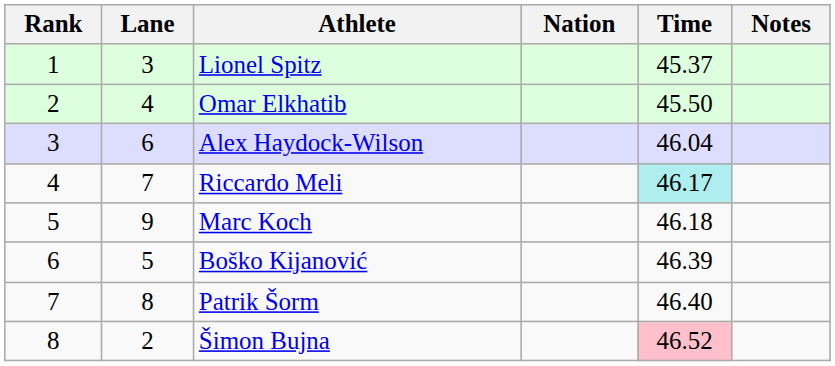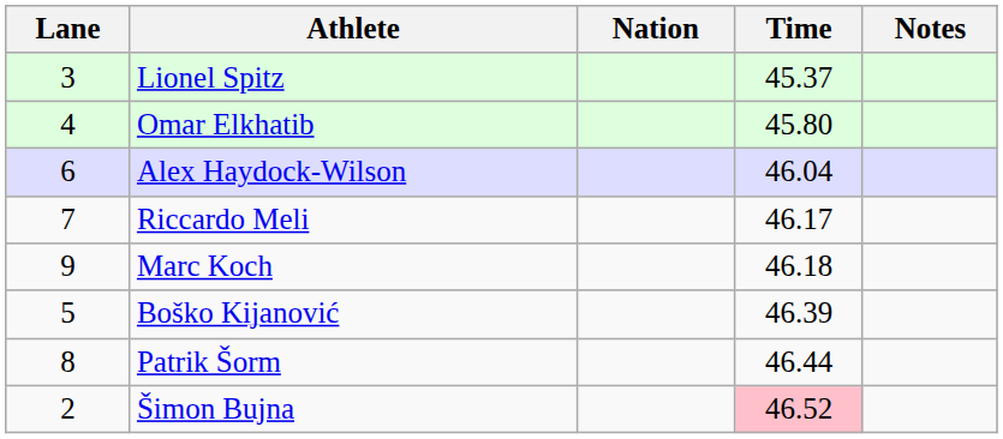- column: Rank | 1 | 2 | 3 | 4 | 5 | 6 | 7 | 8
Omar Elkhatib | Time: 45.50 -> 45.80
Riccardo Meli | Time: paleturquoise background -> no background
Patrik Šorm | Time: 46.40 -> 46.44
